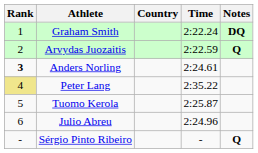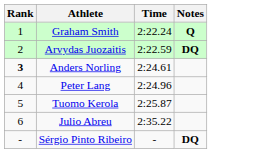- column: Country
Graham Smith | Notes: DQ -> Q
Arvydas Juozaitis | Notes: Q -> DQ
Peter Lang | Rank: khaki background -> no background
Peter Lang | Time: 2:35.22 -> 2:24.96
Julio Abreu | Time: 2:24.96 -> 2:35.22
Sérgio Pinto Ribeiro | Notes: Q -> DQ
